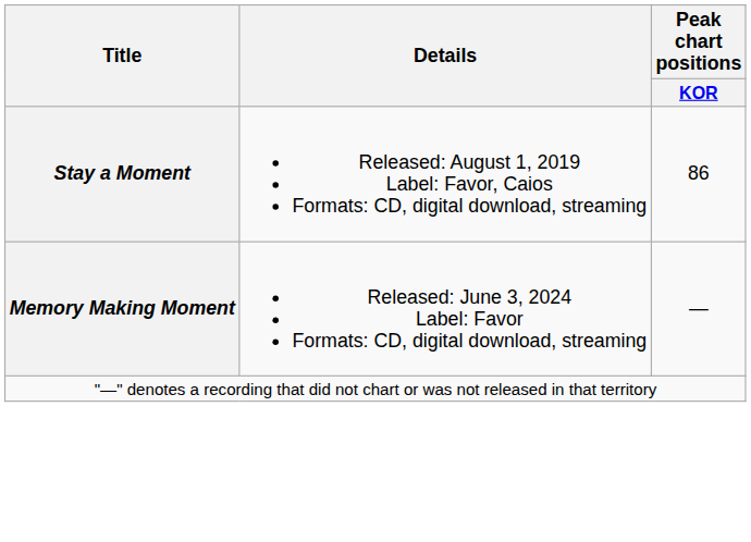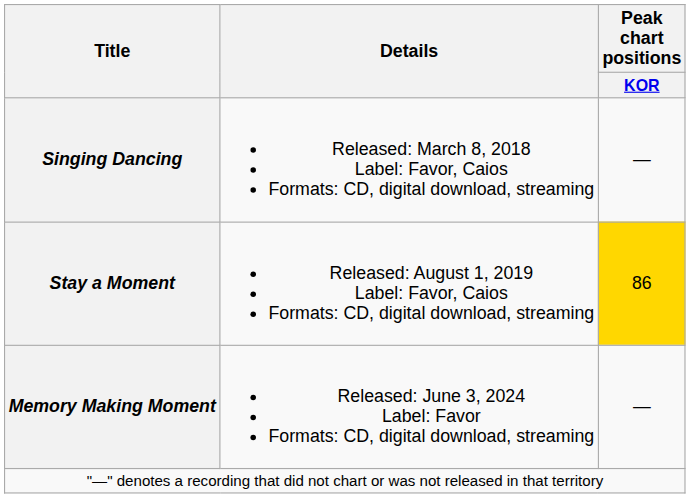+ row: Singing Dancing | Released: March 8, 2018 Label: Favor, Caios Formats: CD, digital download, streaming | —
Stay a Moment | Peak chart positions / KOR: no background -> gold background
